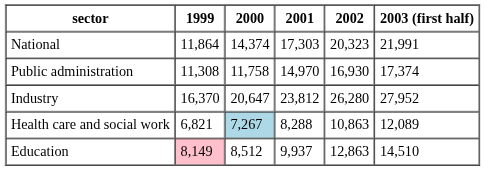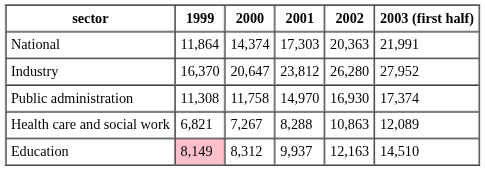National | 2002: 20,323 -> 20,363
rows swapped: Industry <-> Public administration
Health care and social work | 2000: lightblue background -> no background
Education | 2000: 8,512 -> 8,312
Education | 2002: 12,863 -> 12,163
